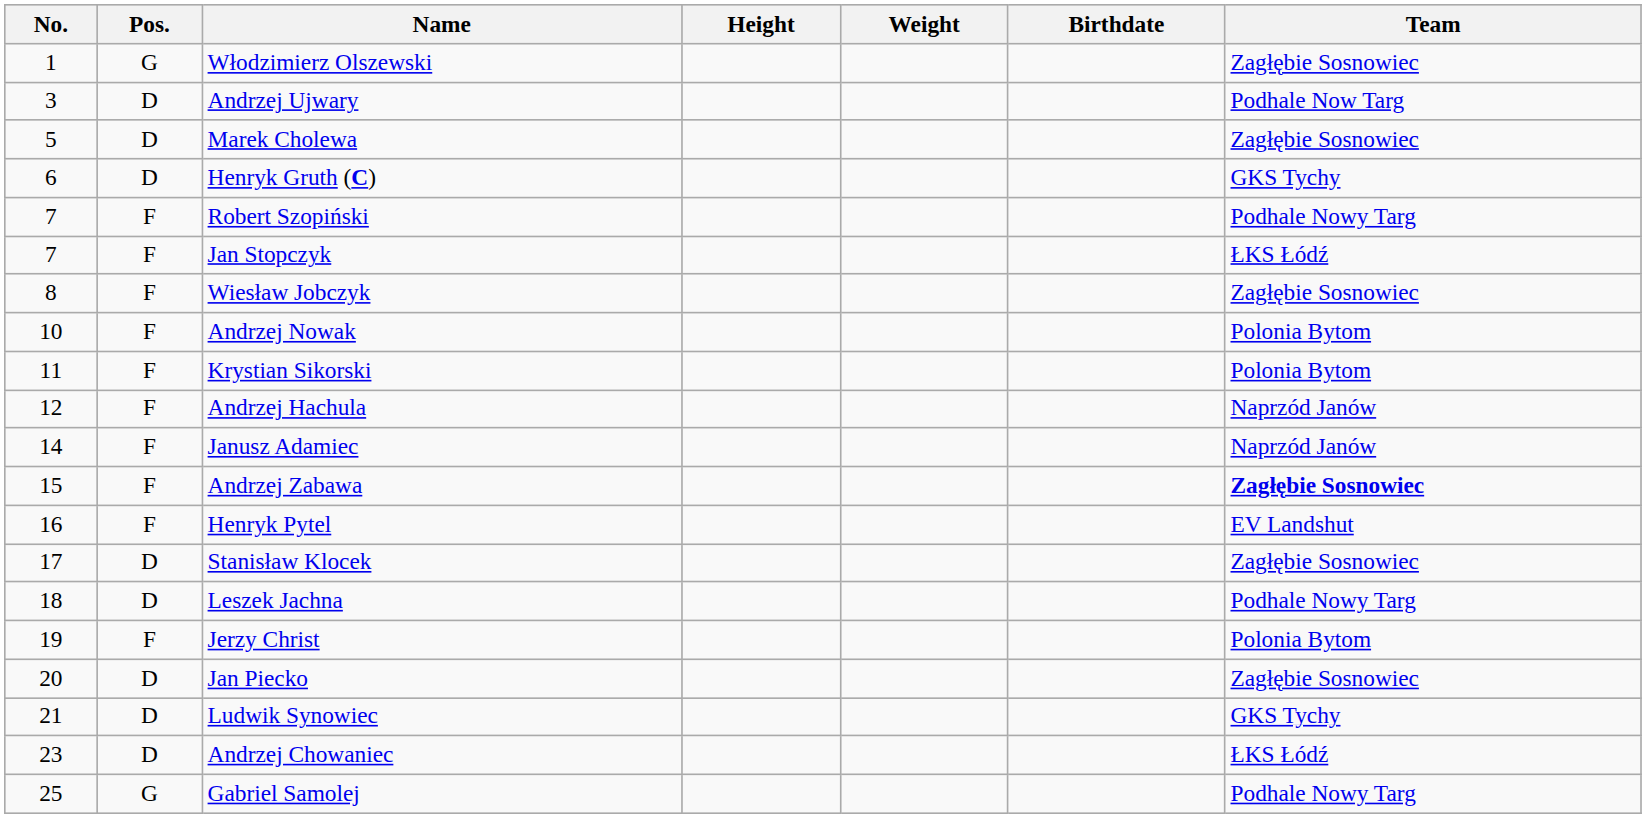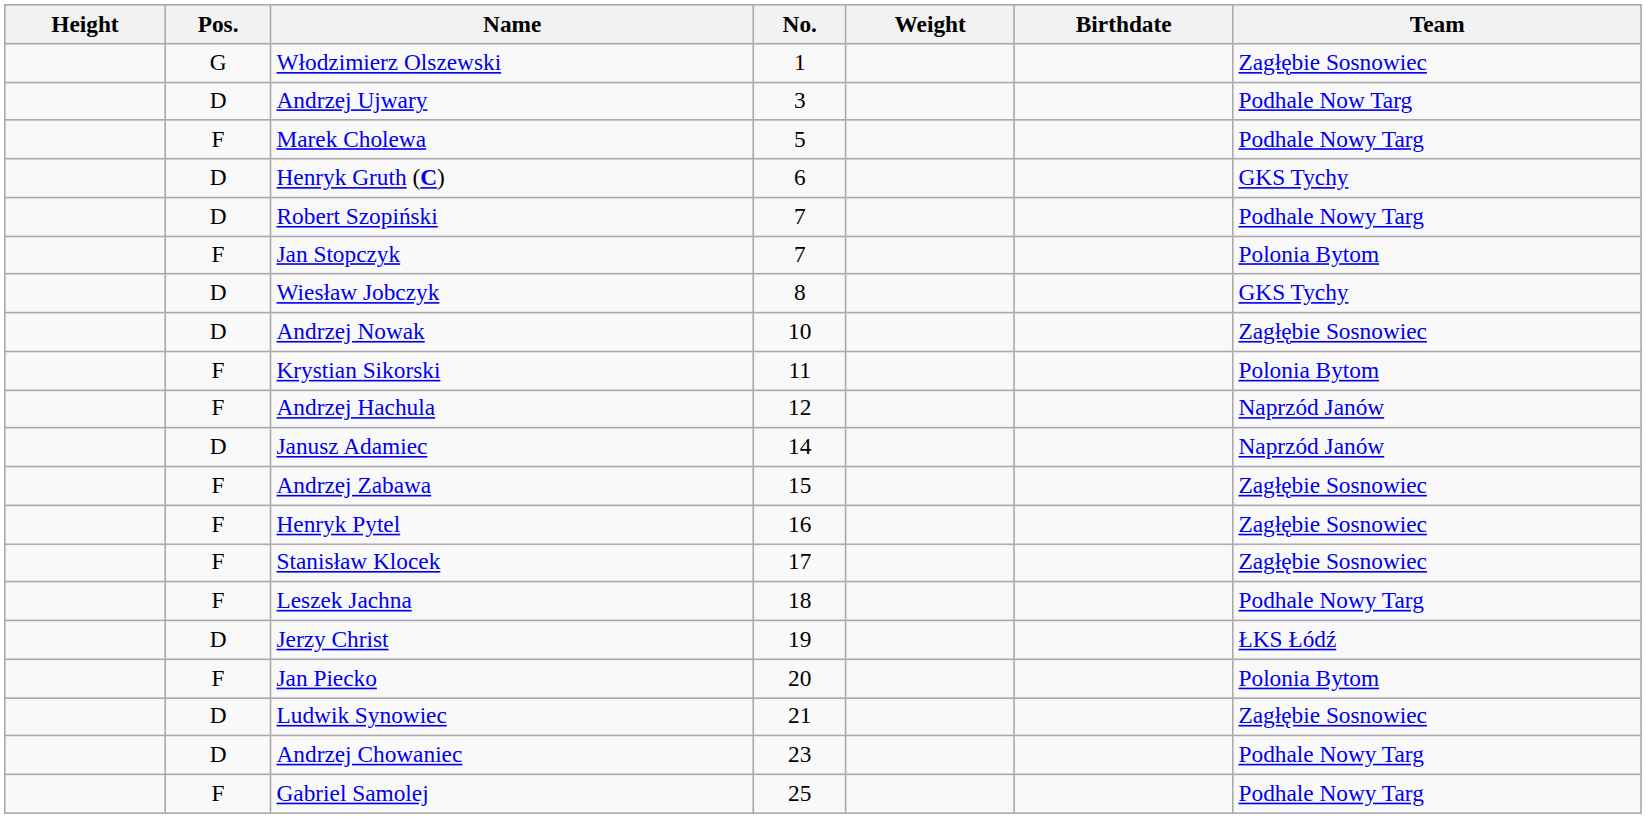columns swapped: No. <-> Height
Marek Cholewa | Pos.: D -> F
Marek Cholewa | Team: Zagłębie Sosnowiec -> Podhale Nowy Targ
Robert Szopiński | Pos.: F -> D
Jan Stopczyk | Team: ŁKS Łódź -> Polonia Bytom
Wiesław Jobczyk | Pos.: F -> D
Wiesław Jobczyk | Team: Zagłębie Sosnowiec -> GKS Tychy
Andrzej Nowak | Pos.: F -> D
Andrzej Nowak | Team: Polonia Bytom -> Zagłębie Sosnowiec
Janusz Adamiec | Pos.: F -> D
Andrzej Zabawa | Team: bold -> normal
Henryk Pytel | Team: EV Landshut -> Zagłębie Sosnowiec
Stanisław Klocek | Pos.: D -> F
Leszek Jachna | Pos.: D -> F
Jerzy Christ | Pos.: F -> D
Jerzy Christ | Team: Polonia Bytom -> ŁKS Łódź
Jan Piecko | Pos.: D -> F
Jan Piecko | Team: Zagłębie Sosnowiec -> Polonia Bytom
Ludwik Synowiec | Team: GKS Tychy -> Zagłębie Sosnowiec
Andrzej Chowaniec | Team: ŁKS Łódź -> Podhale Nowy Targ
Gabriel Samolej | Pos.: G -> F
